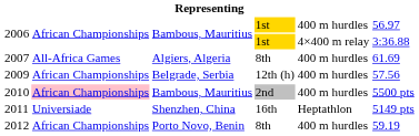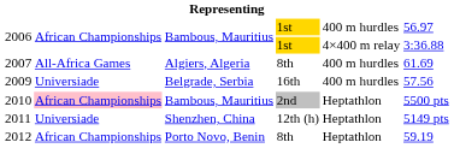2009 | column 2: African Championships -> Universiade
2009 | column 4: 12th (h) -> 16th
2010 | column 5: 400 m hurdles -> Heptathlon
2011 | column 4: 16th -> 12th (h)
2012 | column 5: 400 m hurdles -> Heptathlon
